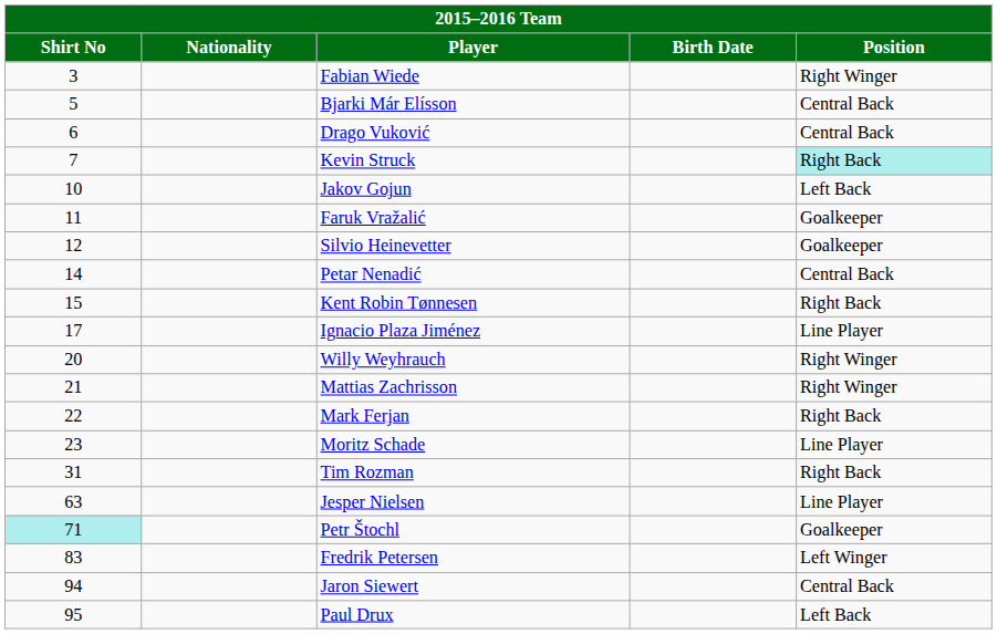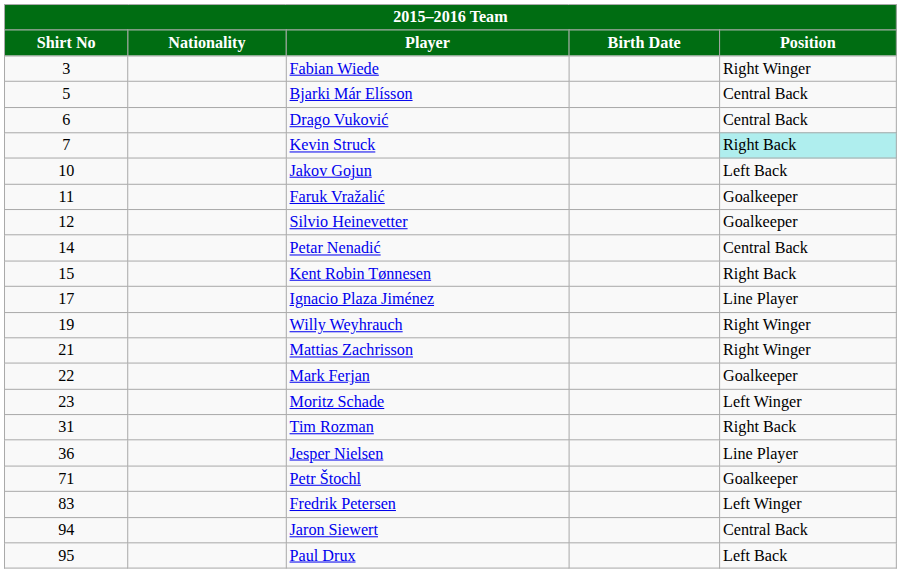Willy Weyhrauch | Shirt No: 20 -> 19
Mark Ferjan | Position: Right Back -> Goalkeeper
Moritz Schade | Position: Line Player -> Left Winger
Jesper Nielsen | Shirt No: 63 -> 36
Petr Štochl | Shirt No: paleturquoise background -> no background
